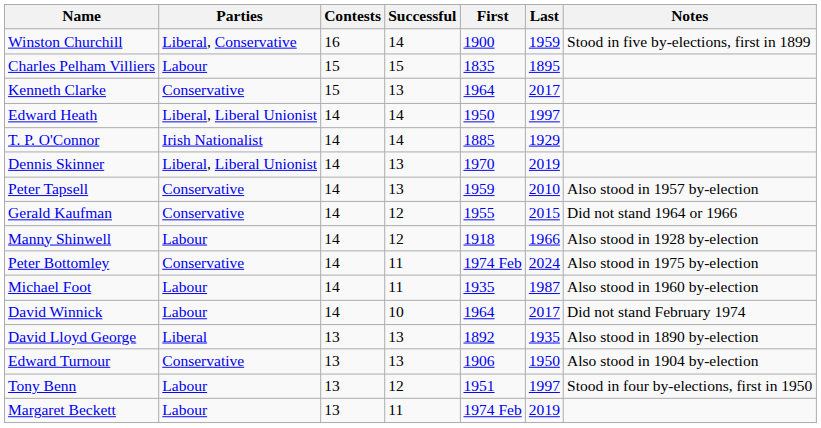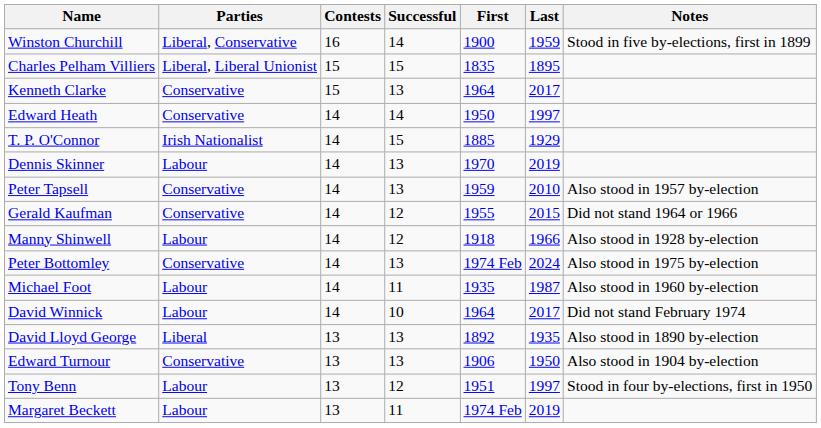Charles Pelham Villiers | Parties: Labour -> Liberal, Liberal Unionist
Edward Heath | Parties: Liberal, Liberal Unionist -> Conservative
T. P. O'Connor | Successful: 14 -> 15
Dennis Skinner | Parties: Liberal, Liberal Unionist -> Labour
Peter Bottomley | Successful: 11 -> 13
